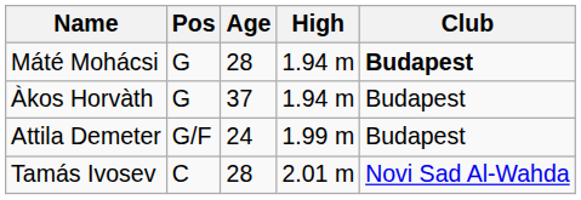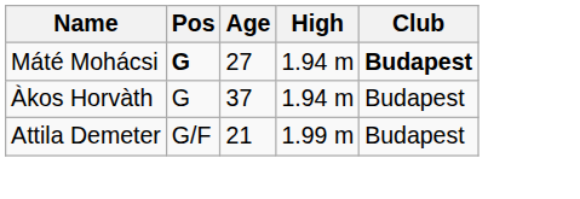Máté Mohácsi | Pos: normal -> bold
Máté Mohácsi | Age: 28 -> 27
Attila Demeter | Age: 24 -> 21
- row: Tamás Ivosev | C | 28 | 2.01 m | Novi Sad Al-Wahda
